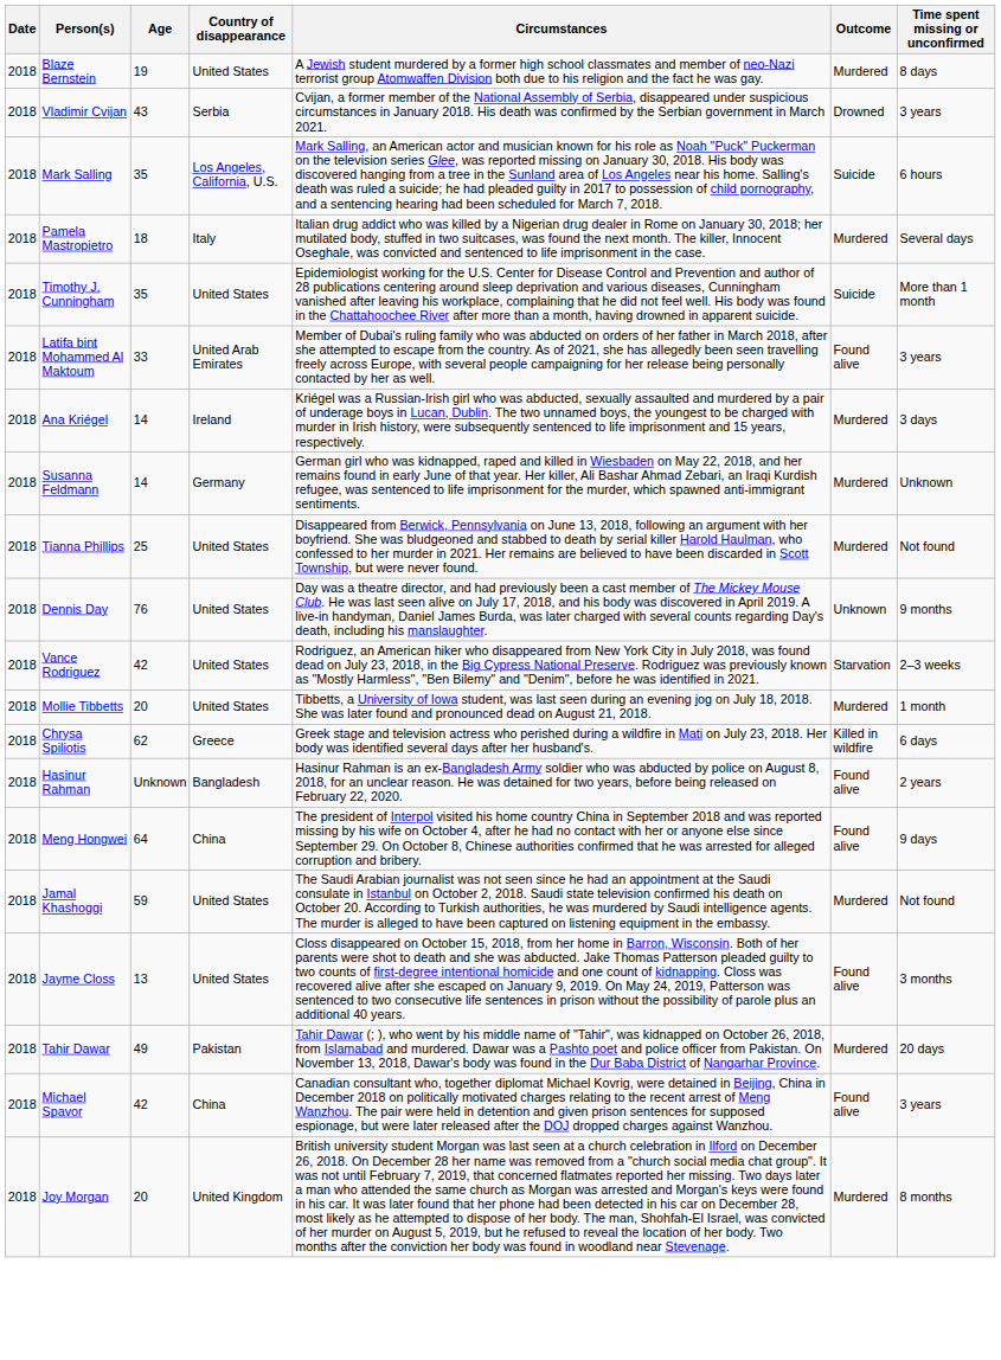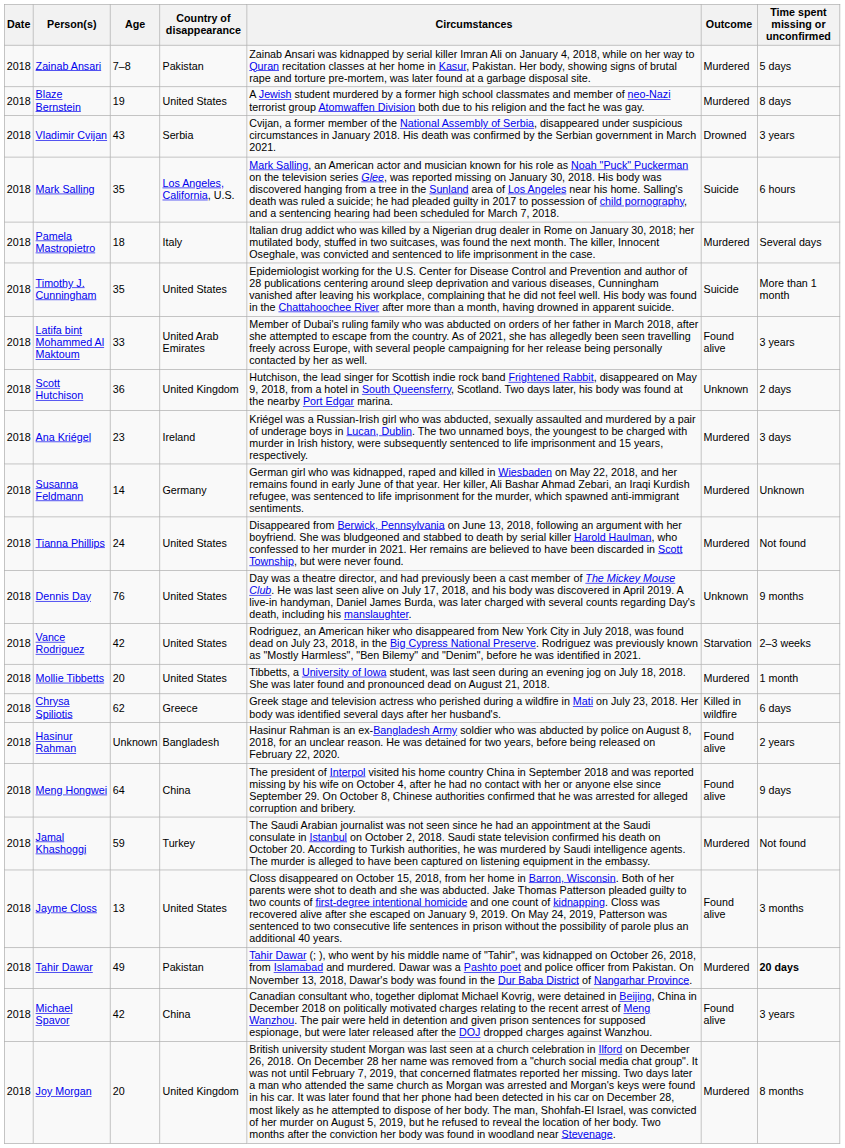+ row: 2018 | Zainab Ansari | 7–8 | Pakistan | Zainab Ansari was kidnapped by serial killer Imran Ali on January 4, 2018, while on her way to Quran recitation classes at her home in Kasur, Pakistan. Her body, showing signs of brutal rape and torture pre-mortem, was later found at a garbage disposal site. | Murdered | 5 days
+ row: 2018 | Scott Hutchison | 36 | United Kingdom | Hutchison, the lead singer for Scottish indie rock band Frightened Rabbit, disappeared on May 9, 2018, from a hotel in South Queensferry, Scotland. Two days later, his body was found at the nearby Port Edgar marina. | Unknown | 2 days
Ana Kriégel | Age: 14 -> 23
Tianna Phillips | Age: 25 -> 24
Jamal Khashoggi | Country of disappearance: United States -> Turkey
Tahir Dawar | Time spent missing or unconfirmed: normal -> bold
